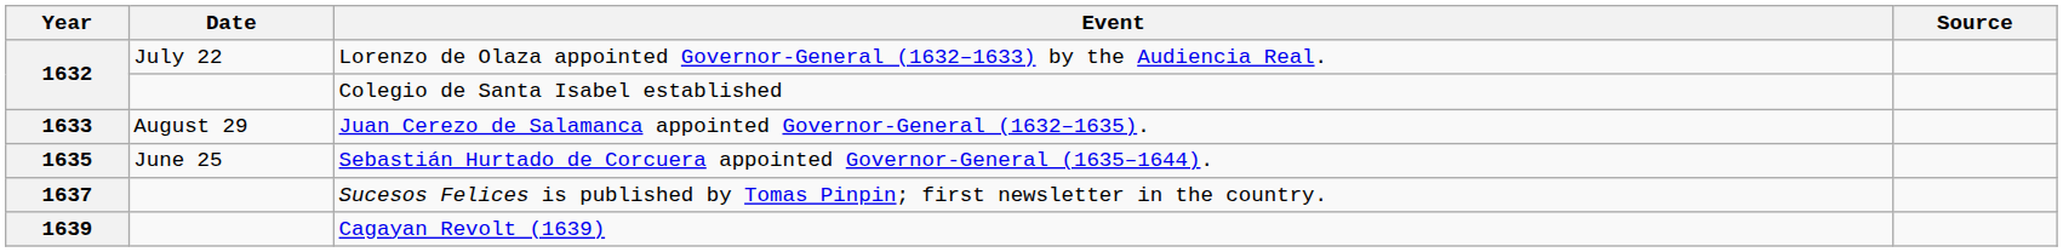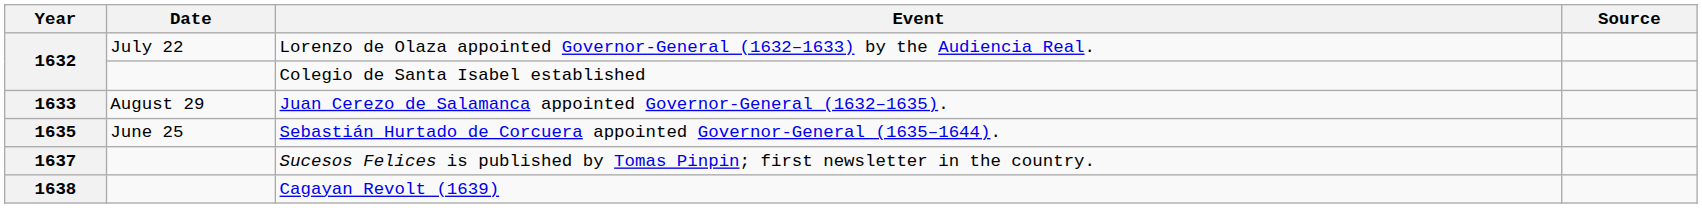Cagayan Revolt (1639) | Year: 1639 -> 1638
